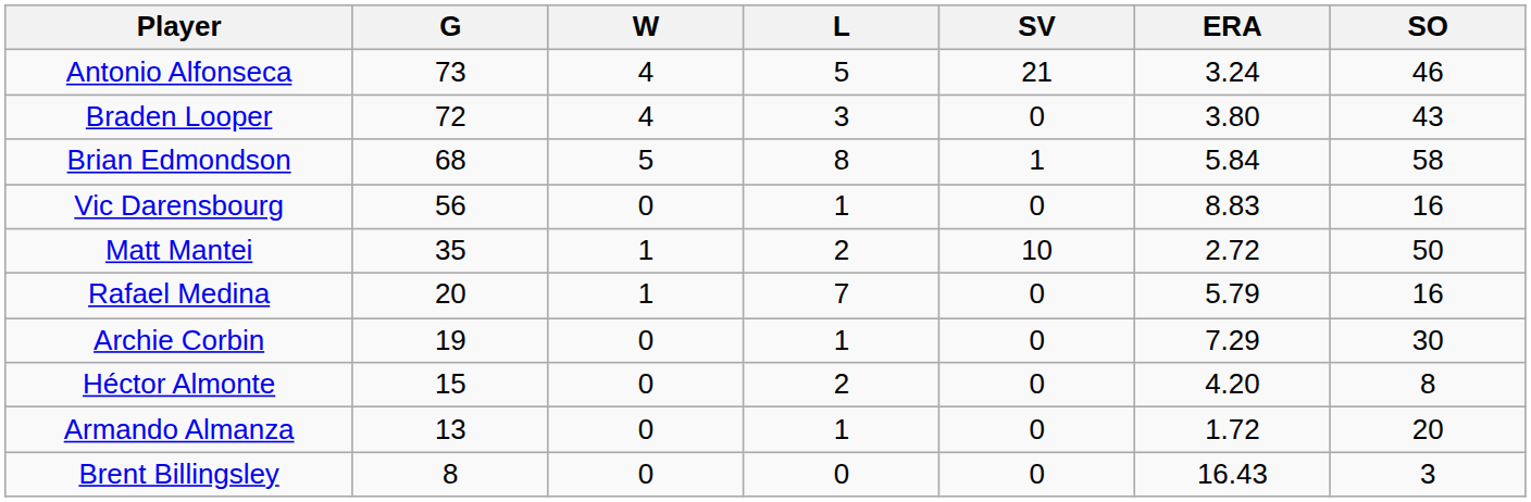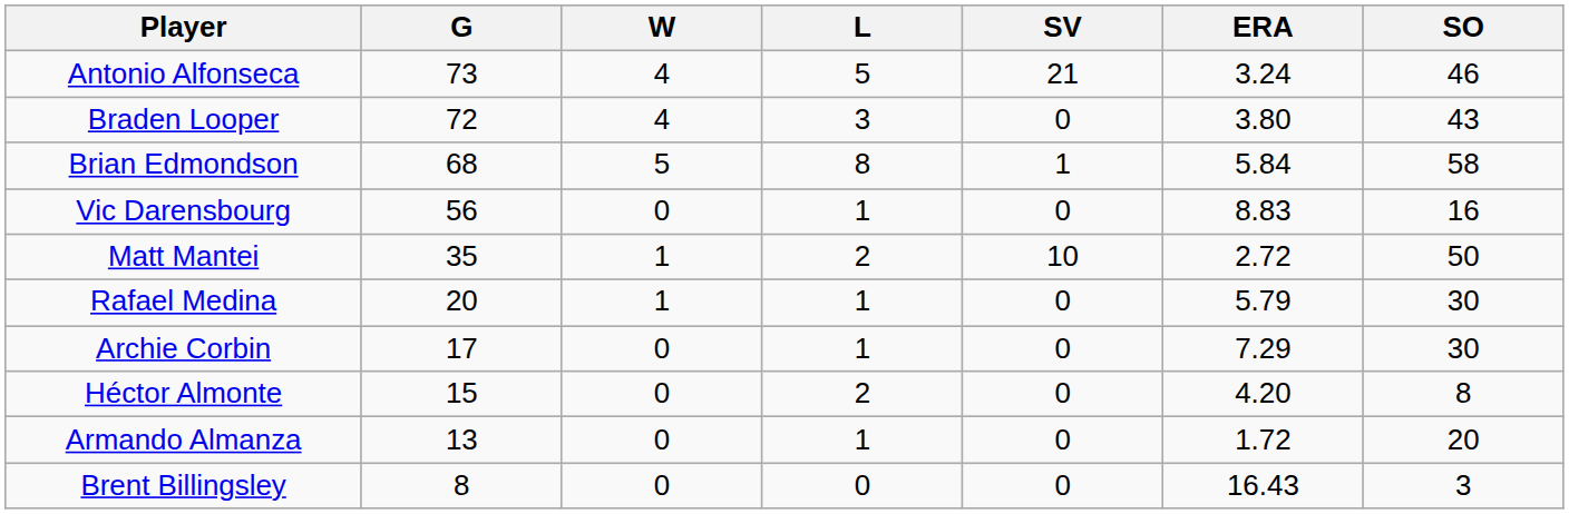Rafael Medina | L: 7 -> 1
Rafael Medina | SO: 16 -> 30
Archie Corbin | G: 19 -> 17
